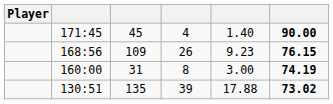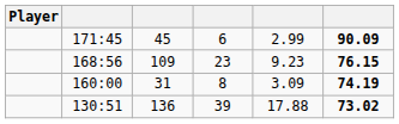171:45 | column 4: 4 -> 6
171:45 | column 5: 1.40 -> 2.99
171:45 | column 6: 90.00 -> 90.09
168:56 | column 4: 26 -> 23
160:00 | column 5: 3.00 -> 3.09
130:51 | column 3: 135 -> 136
